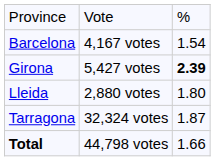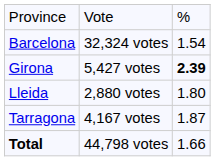Barcelona | column 2: 4,167 votes -> 32,324 votes
Tarragona | column 2: 32,324 votes -> 4,167 votes
